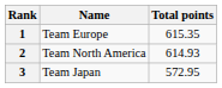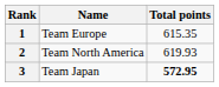2 | Total points: 614.93 -> 619.93
3 | Total points: normal -> bold
